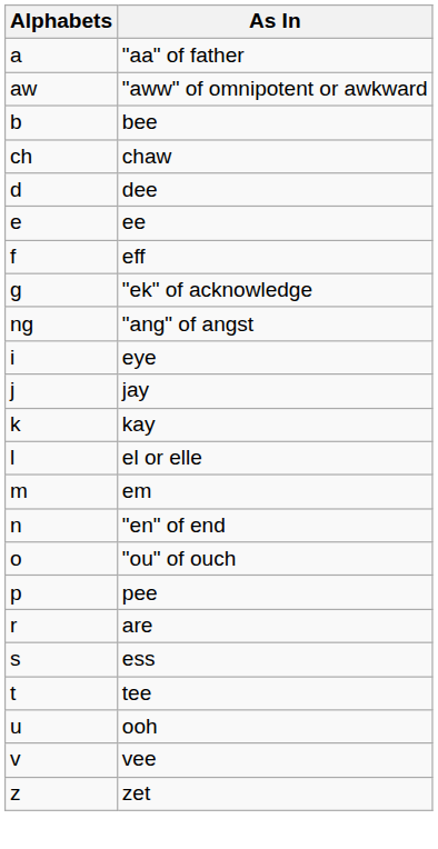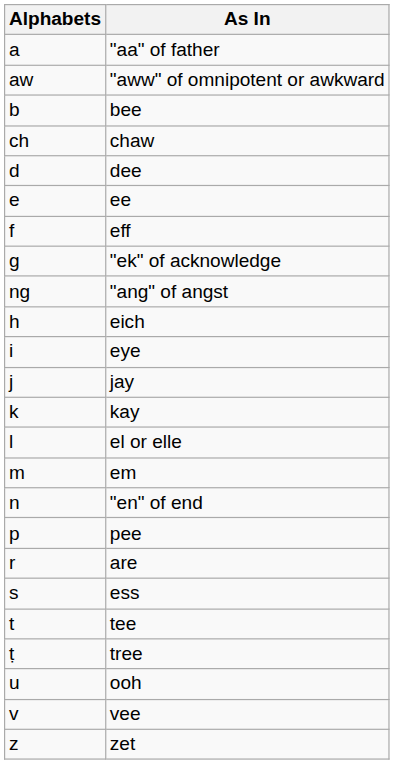+ row: h | eich
- row: o | "ou" of ouch
+ row: ṭ | tree
